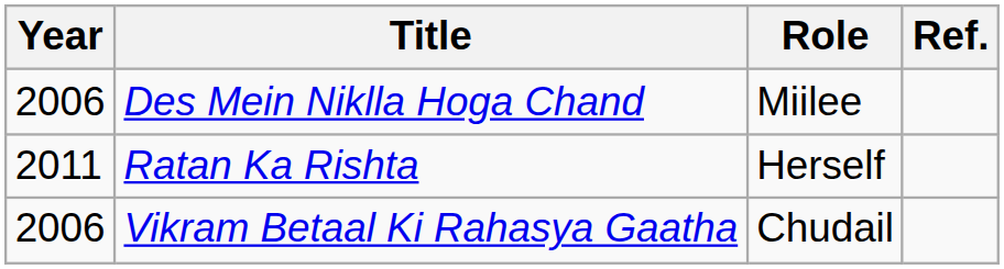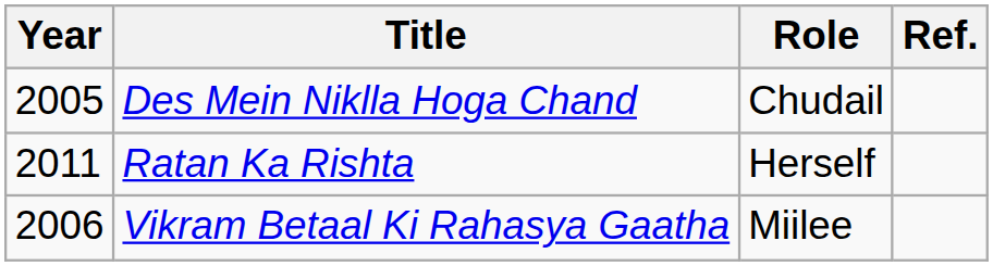Des Mein Niklla Hoga Chand | Year: 2006 -> 2005
Des Mein Niklla Hoga Chand | Role: Miilee -> Chudail
Vikram Betaal Ki Rahasya Gaatha | Role: Chudail -> Miilee
